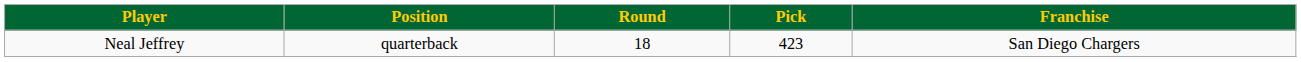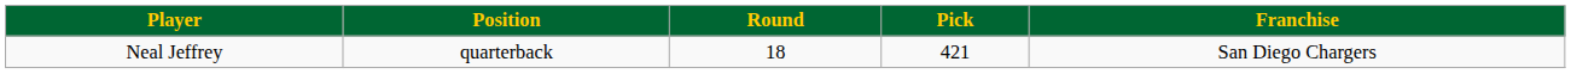Neal Jeffrey | Pick: 423 -> 421
